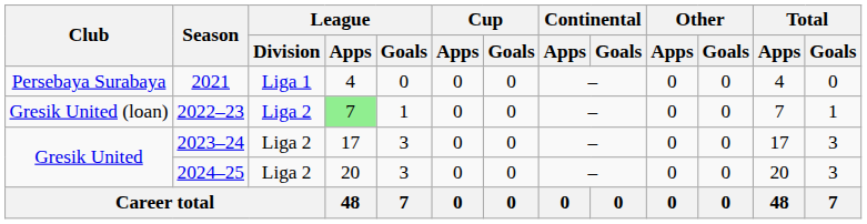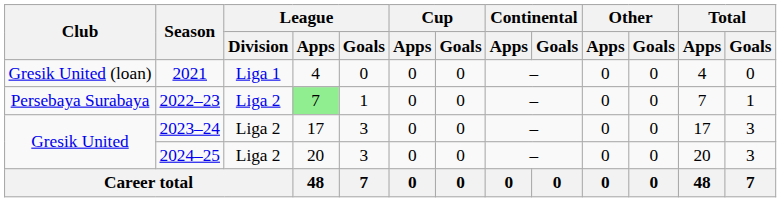2021 | Club: Persebaya Surabaya -> Gresik United (loan)
2022–23 | Club: Gresik United (loan) -> Persebaya Surabaya
